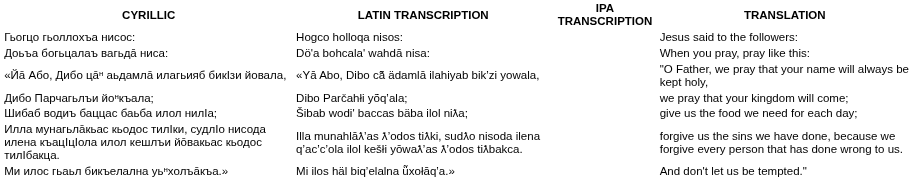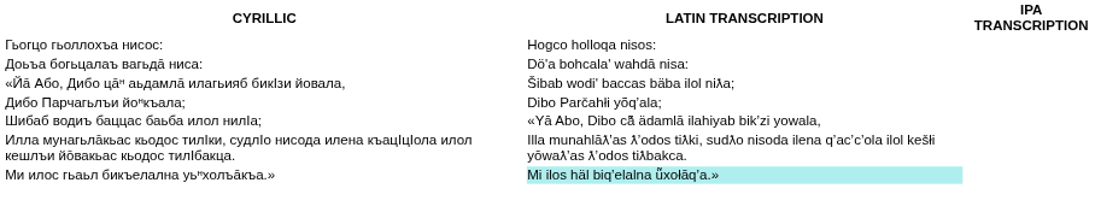- column: TRANSLATION | Jesus said to the followers: | When you pray, pray like this: | "O Father, we pray that your name will always be kept holy, | we pray that your kingdom will come; | give us the food we need for each day; | forgive us the sins we have done, because we forgive every person that has done wrong to us. | And don't let us be tempted."
«Йа̄ Або, Дибо ца̄ᵸ аьдамла̄ илагьияб бикӀзи йовала, | LATIN TRANSCRIPTION: «Yā Abo, Dibo cā̃ ädamlā ilahiyab bikʼzi yowala, -> Šibab wodi' baccas bäba ilol niƛa;
Шибаб водиъ баццас баьба илол нилӀа; | LATIN TRANSCRIPTION: Šibab wodi' baccas bäba ilol niƛa; -> «Yā Abo, Dibo cā̃ ädamlā ilahiyab bikʼzi yowala,
Ми илос гьаьл бикъелална уьᵸхолъа̄къа.» | LATIN TRANSCRIPTION: no background -> paleturquoise background
